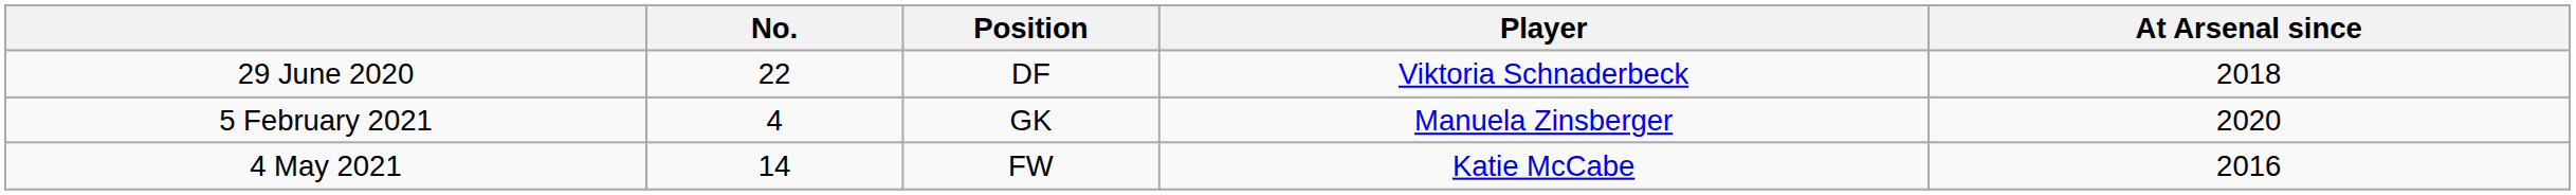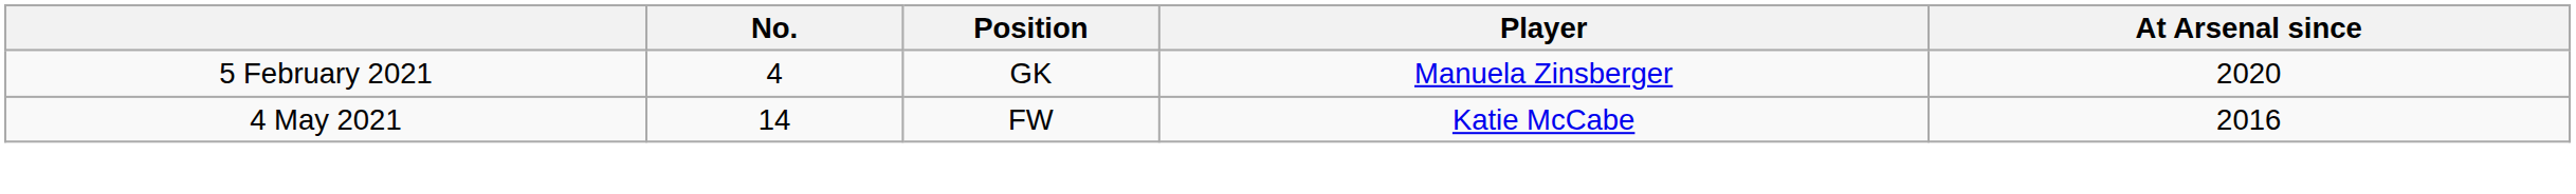- row: 29 June 2020 | 22 | DF | Viktoria Schnaderbeck | 2018
